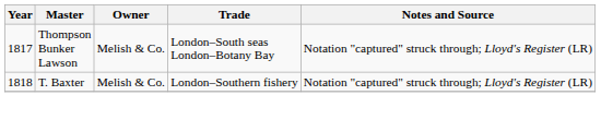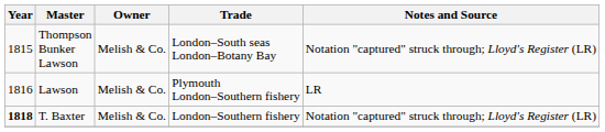Thompson Bunker Lawson | Year: 1817 -> 1815
+ row: 1816 | Lawson | Melish & Co. | Plymouth London–Southern fishery | LR
T. Baxter | Year: normal -> bold
